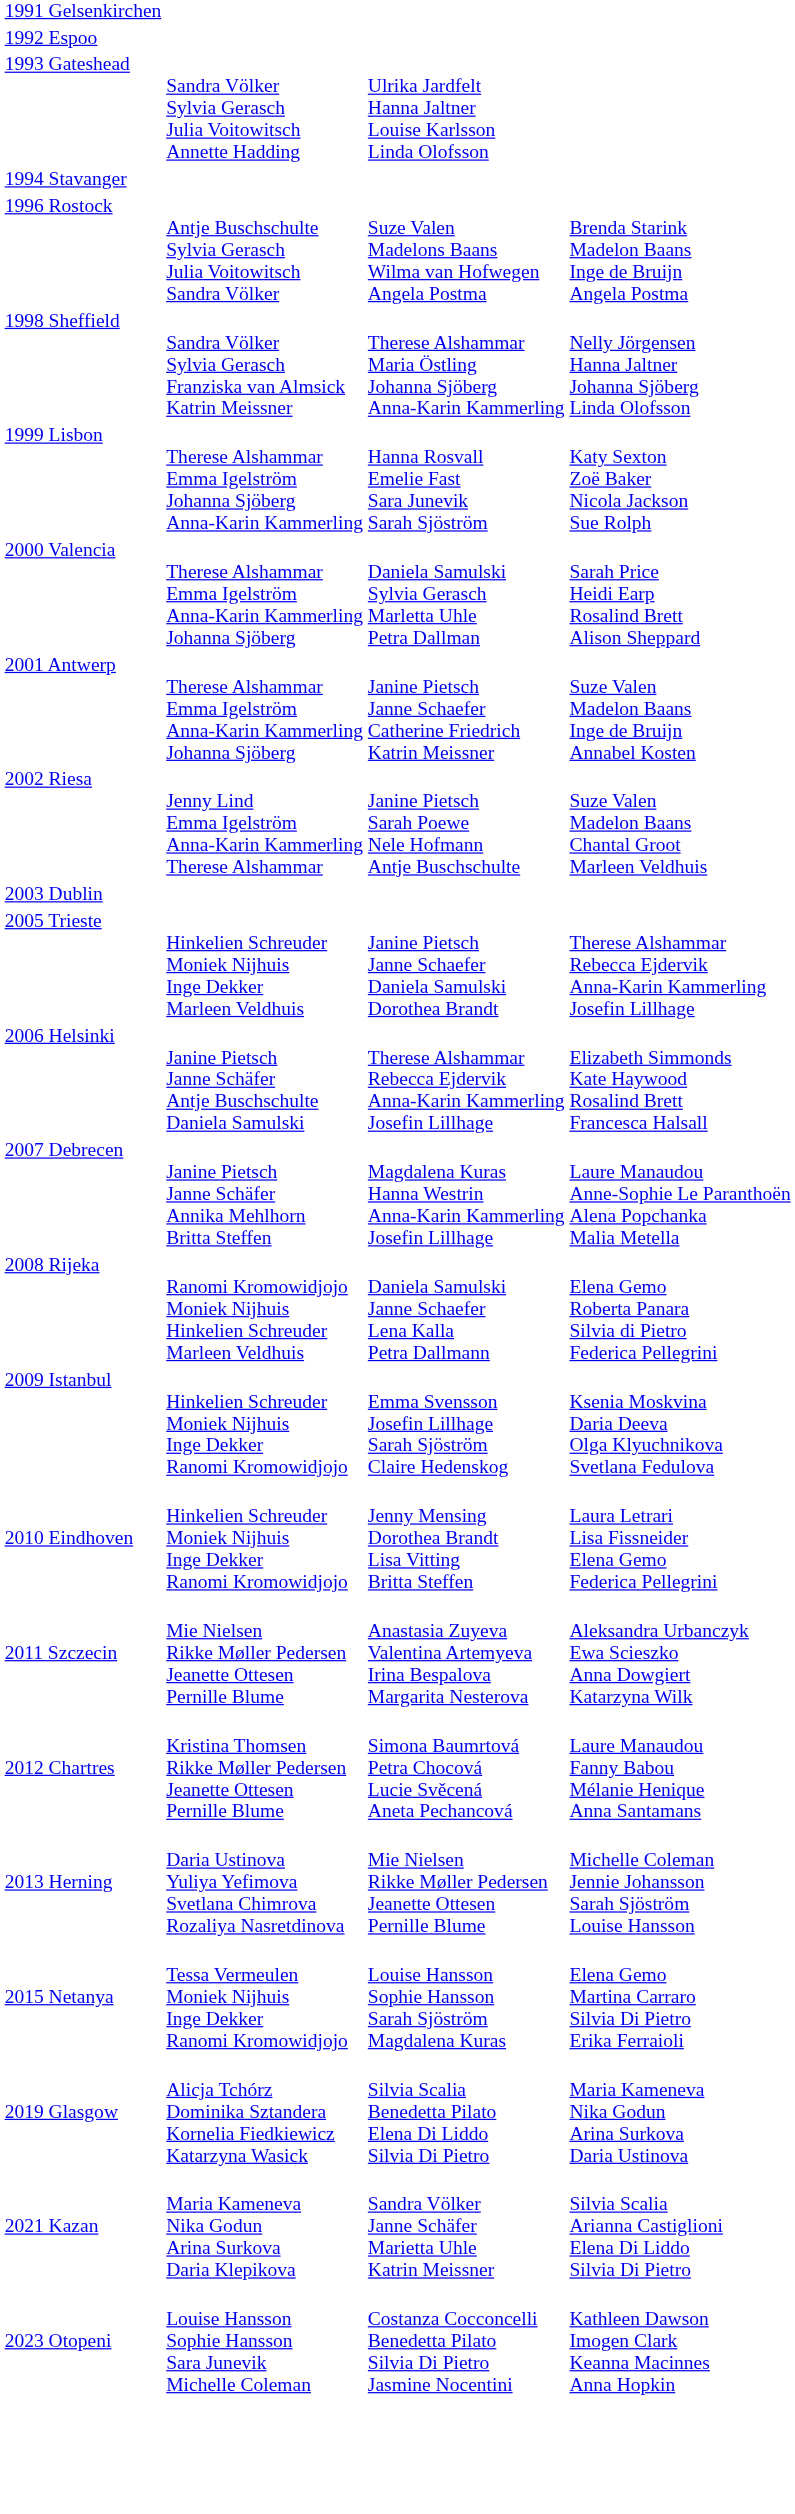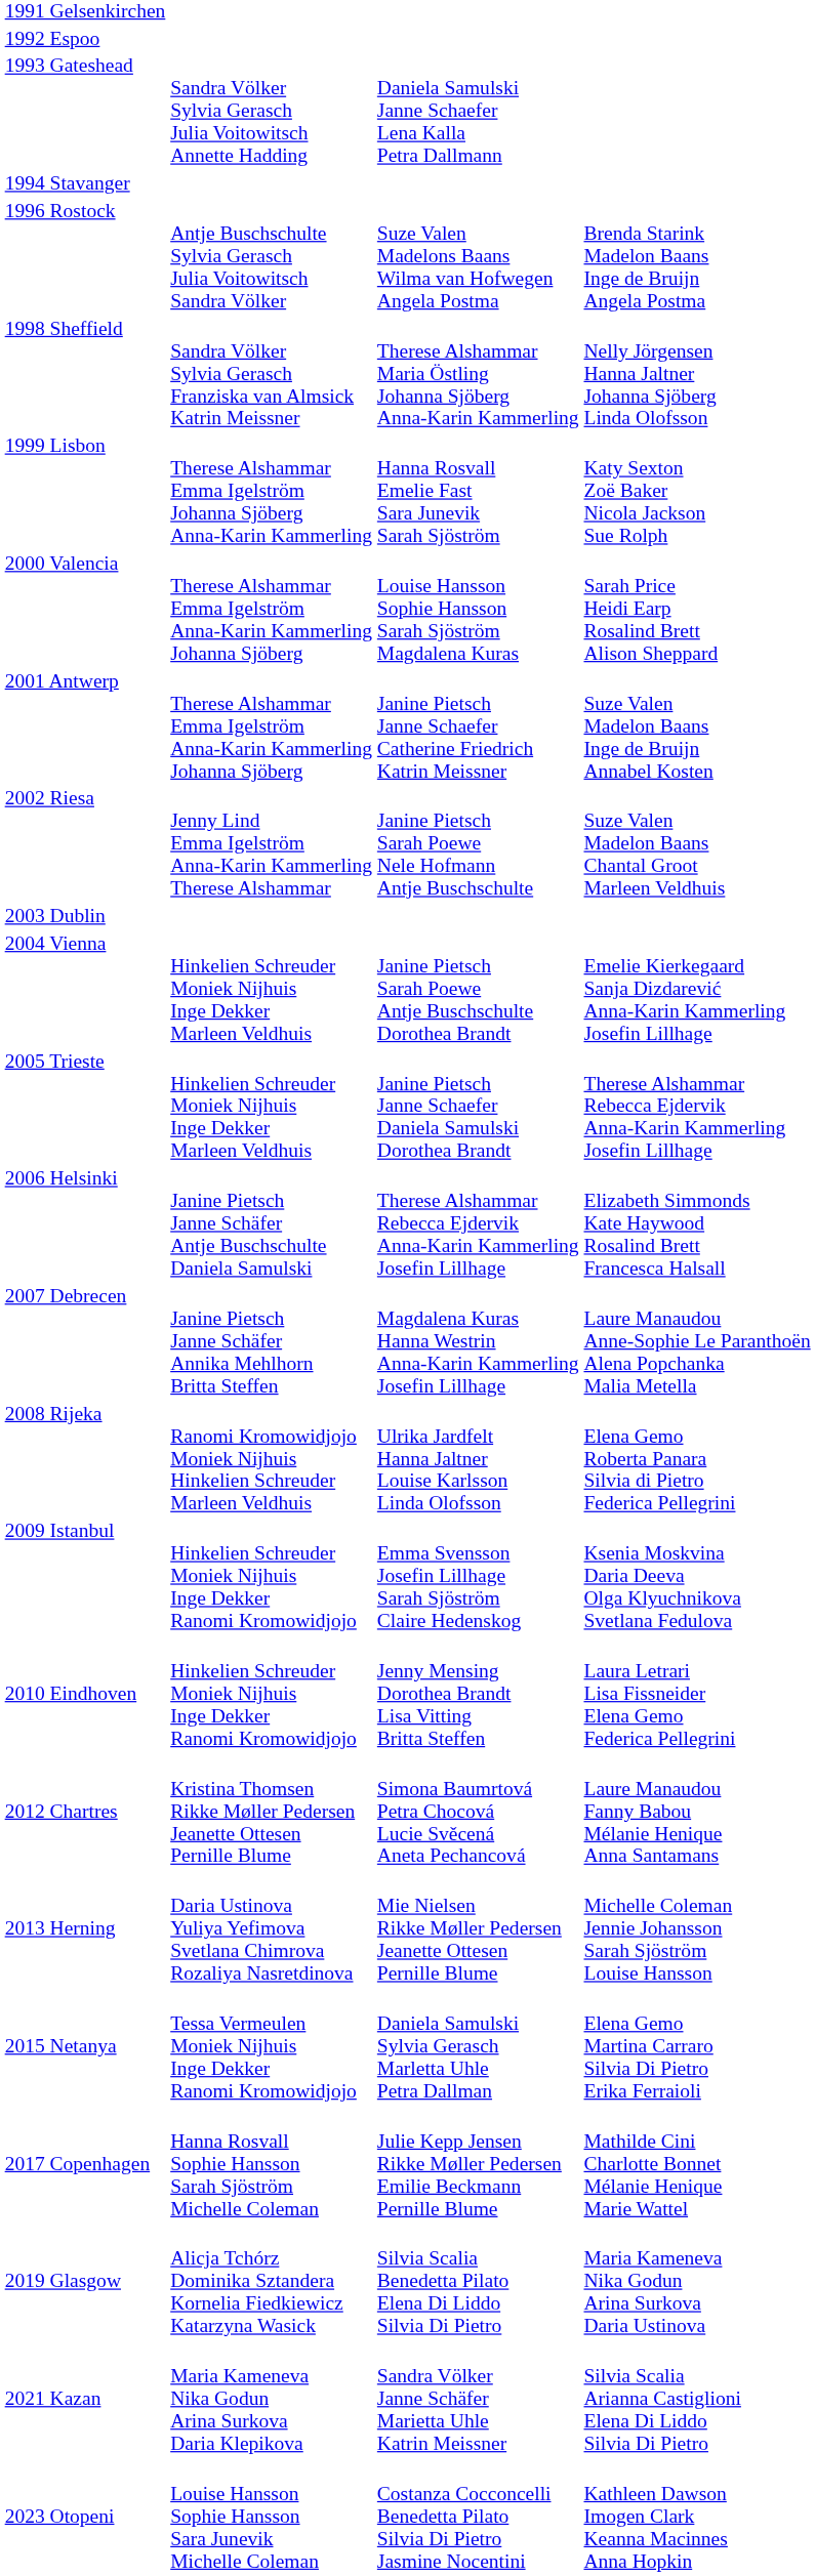1993 Gateshead | column 3: Ulrika Jardfelt Hanna Jaltner Louise Karlsson Linda Olofsson -> Daniela Samulski Janne Schaefer Lena Kalla Petra Dallmann
2000 Valencia | column 3: Daniela Samulski Sylvia Gerasch Marletta Uhle Petra Dallman -> Louise Hansson Sophie Hansson Sarah Sjöström Magdalena Kuras
+ row: 2004 Vienna | Hinkelien Schreuder Moniek Nijhuis Inge Dekker Marleen Veldhuis | Janine Pietsch Sarah Poewe Antje Buschschulte Dorothea Brandt | Emelie Kierkegaard Sanja Dizdarević Anna-Karin Kammerling Josefin Lillhage
2008 Rijeka | column 3: Daniela Samulski Janne Schaefer Lena Kalla Petra Dallmann -> Ulrika Jardfelt Hanna Jaltner Louise Karlsson Linda Olofsson
- row: 2011 Szczecin | Mie Nielsen Rikke Møller Pedersen Jeanette Ottesen Pernille Blume | Anastasia Zuyeva Valentina Artemyeva Irina Bespalova Margarita Nesterova | Aleksandra Urbanczyk Ewa Scieszko Anna Dowgiert Katarzyna Wilk
2015 Netanya | column 3: Louise Hansson Sophie Hansson Sarah Sjöström Magdalena Kuras -> Daniela Samulski Sylvia Gerasch Marletta Uhle Petra Dallman
+ row: 2017 Copenhagen | Hanna Rosvall Sophie Hansson Sarah Sjöström Michelle Coleman | Julie Kepp Jensen Rikke Møller Pedersen Emilie Beckmann Pernille Blume | Mathilde Cini Charlotte Bonnet Mélanie Henique Marie Wattel
